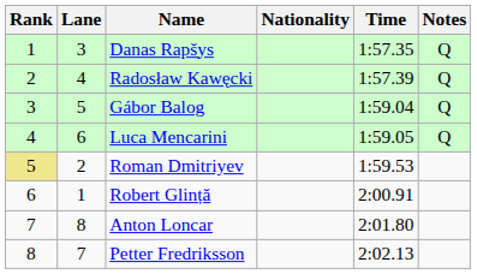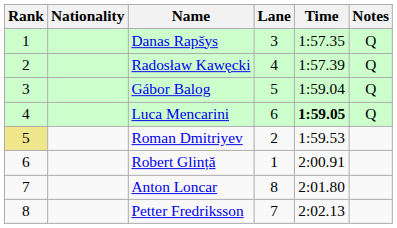columns swapped: Lane <-> Nationality
Luca Mencarini | Time: normal -> bold
